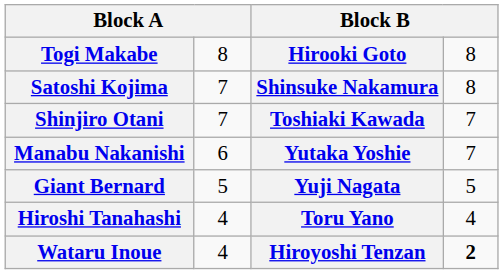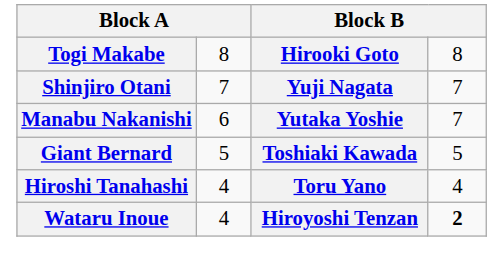- row: Satoshi Kojima | 7 | Shinsuke Nakamura | 8
Shinjiro Otani | column 3: Toshiaki Kawada -> Yuji Nagata
Giant Bernard | column 3: Yuji Nagata -> Toshiaki Kawada
